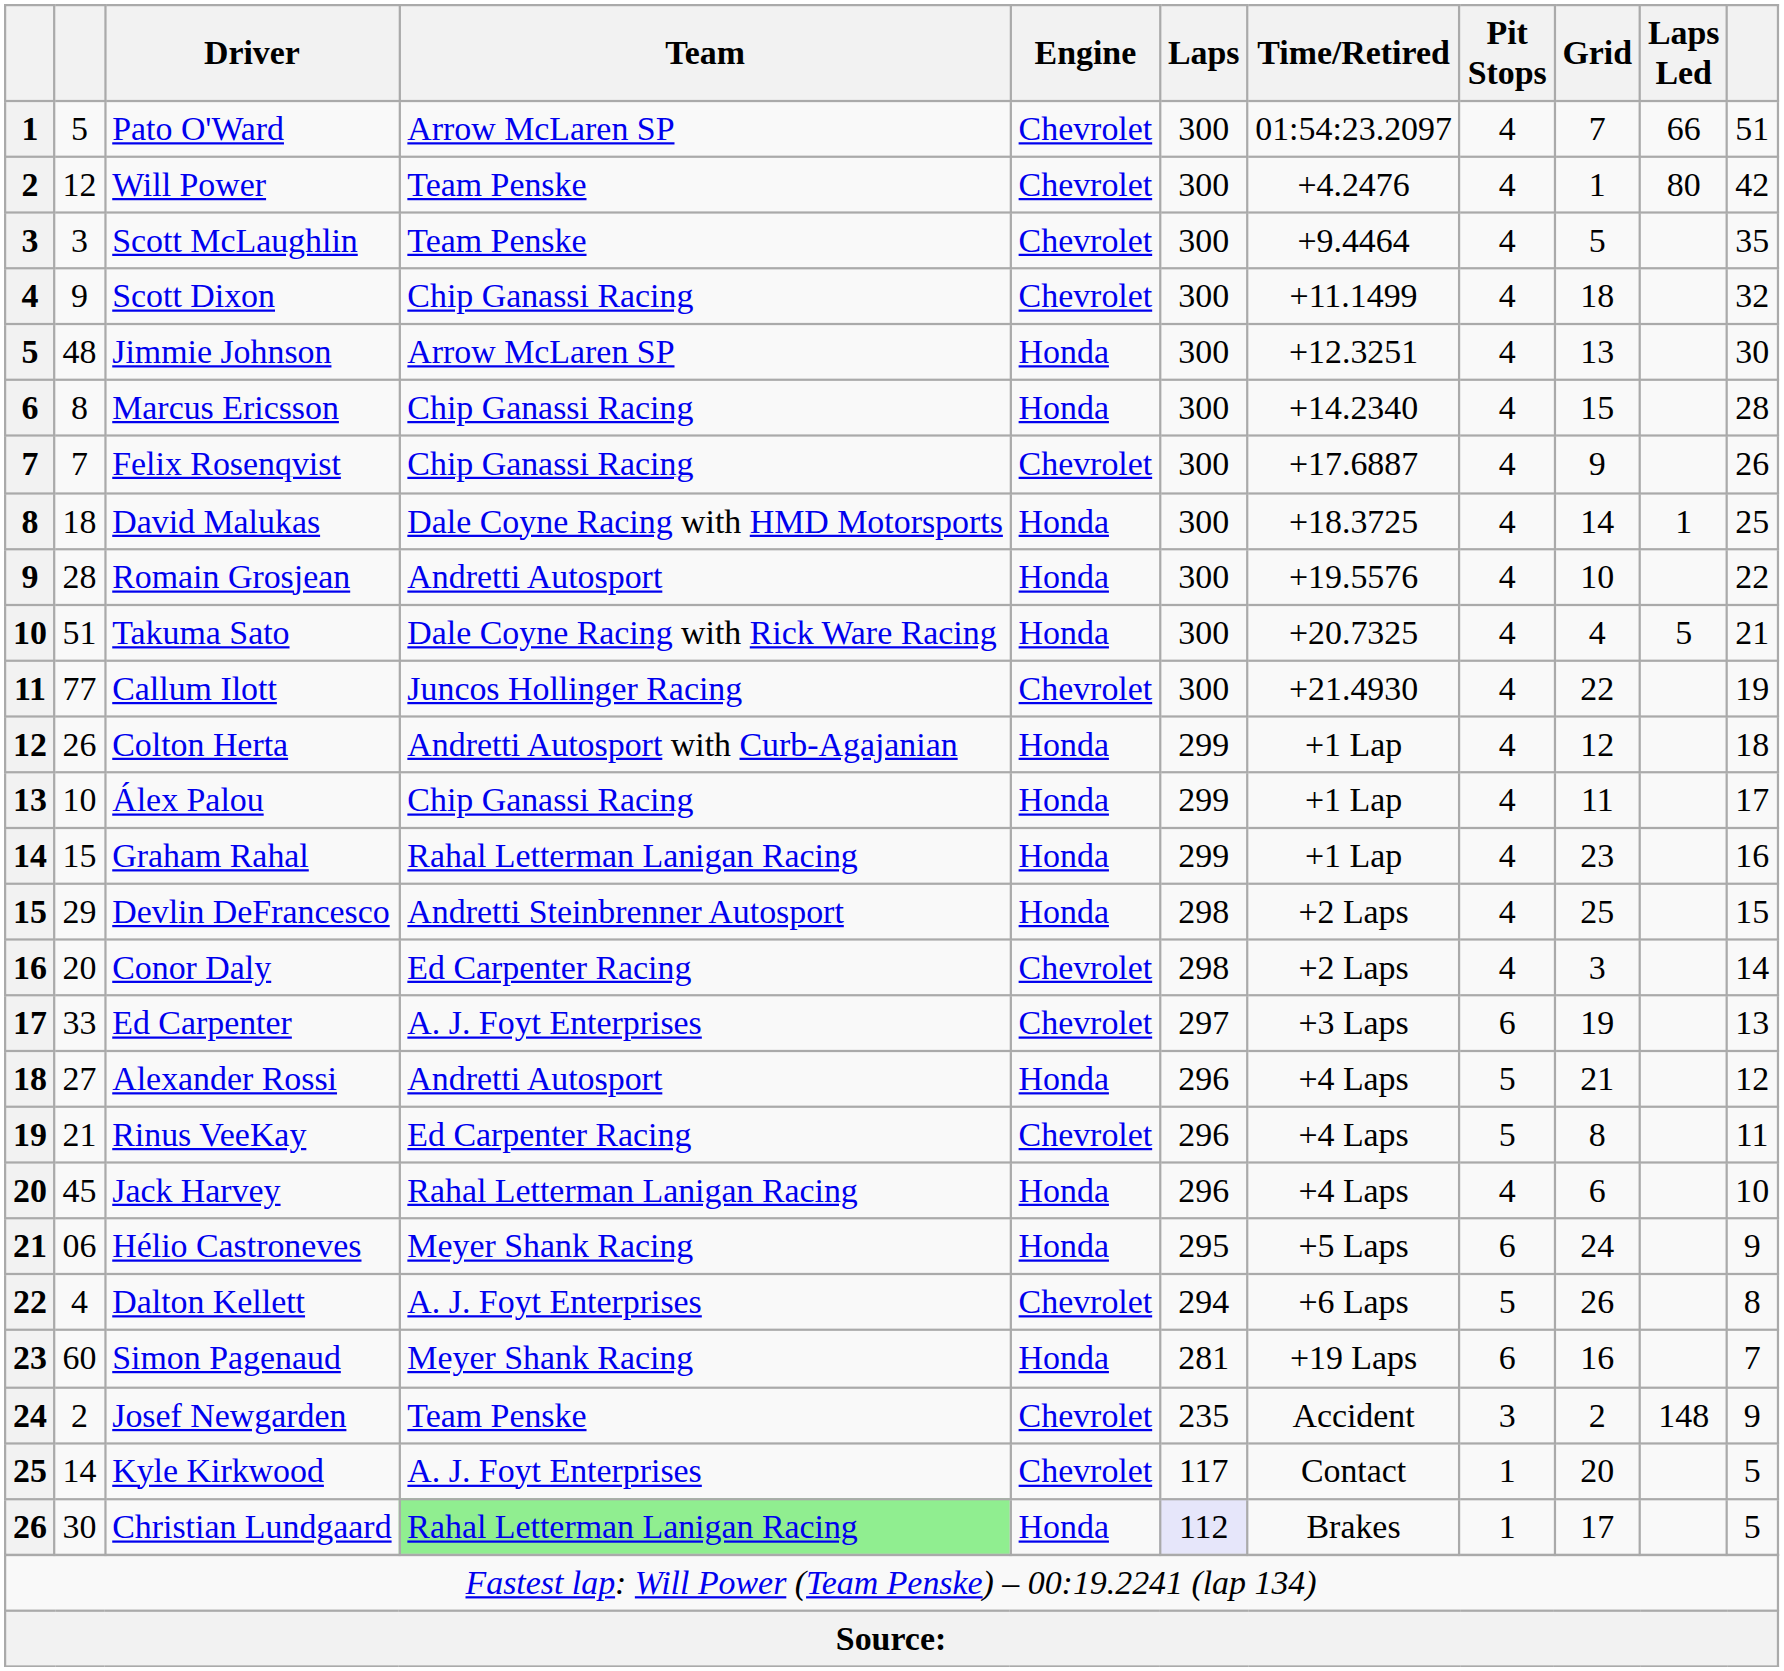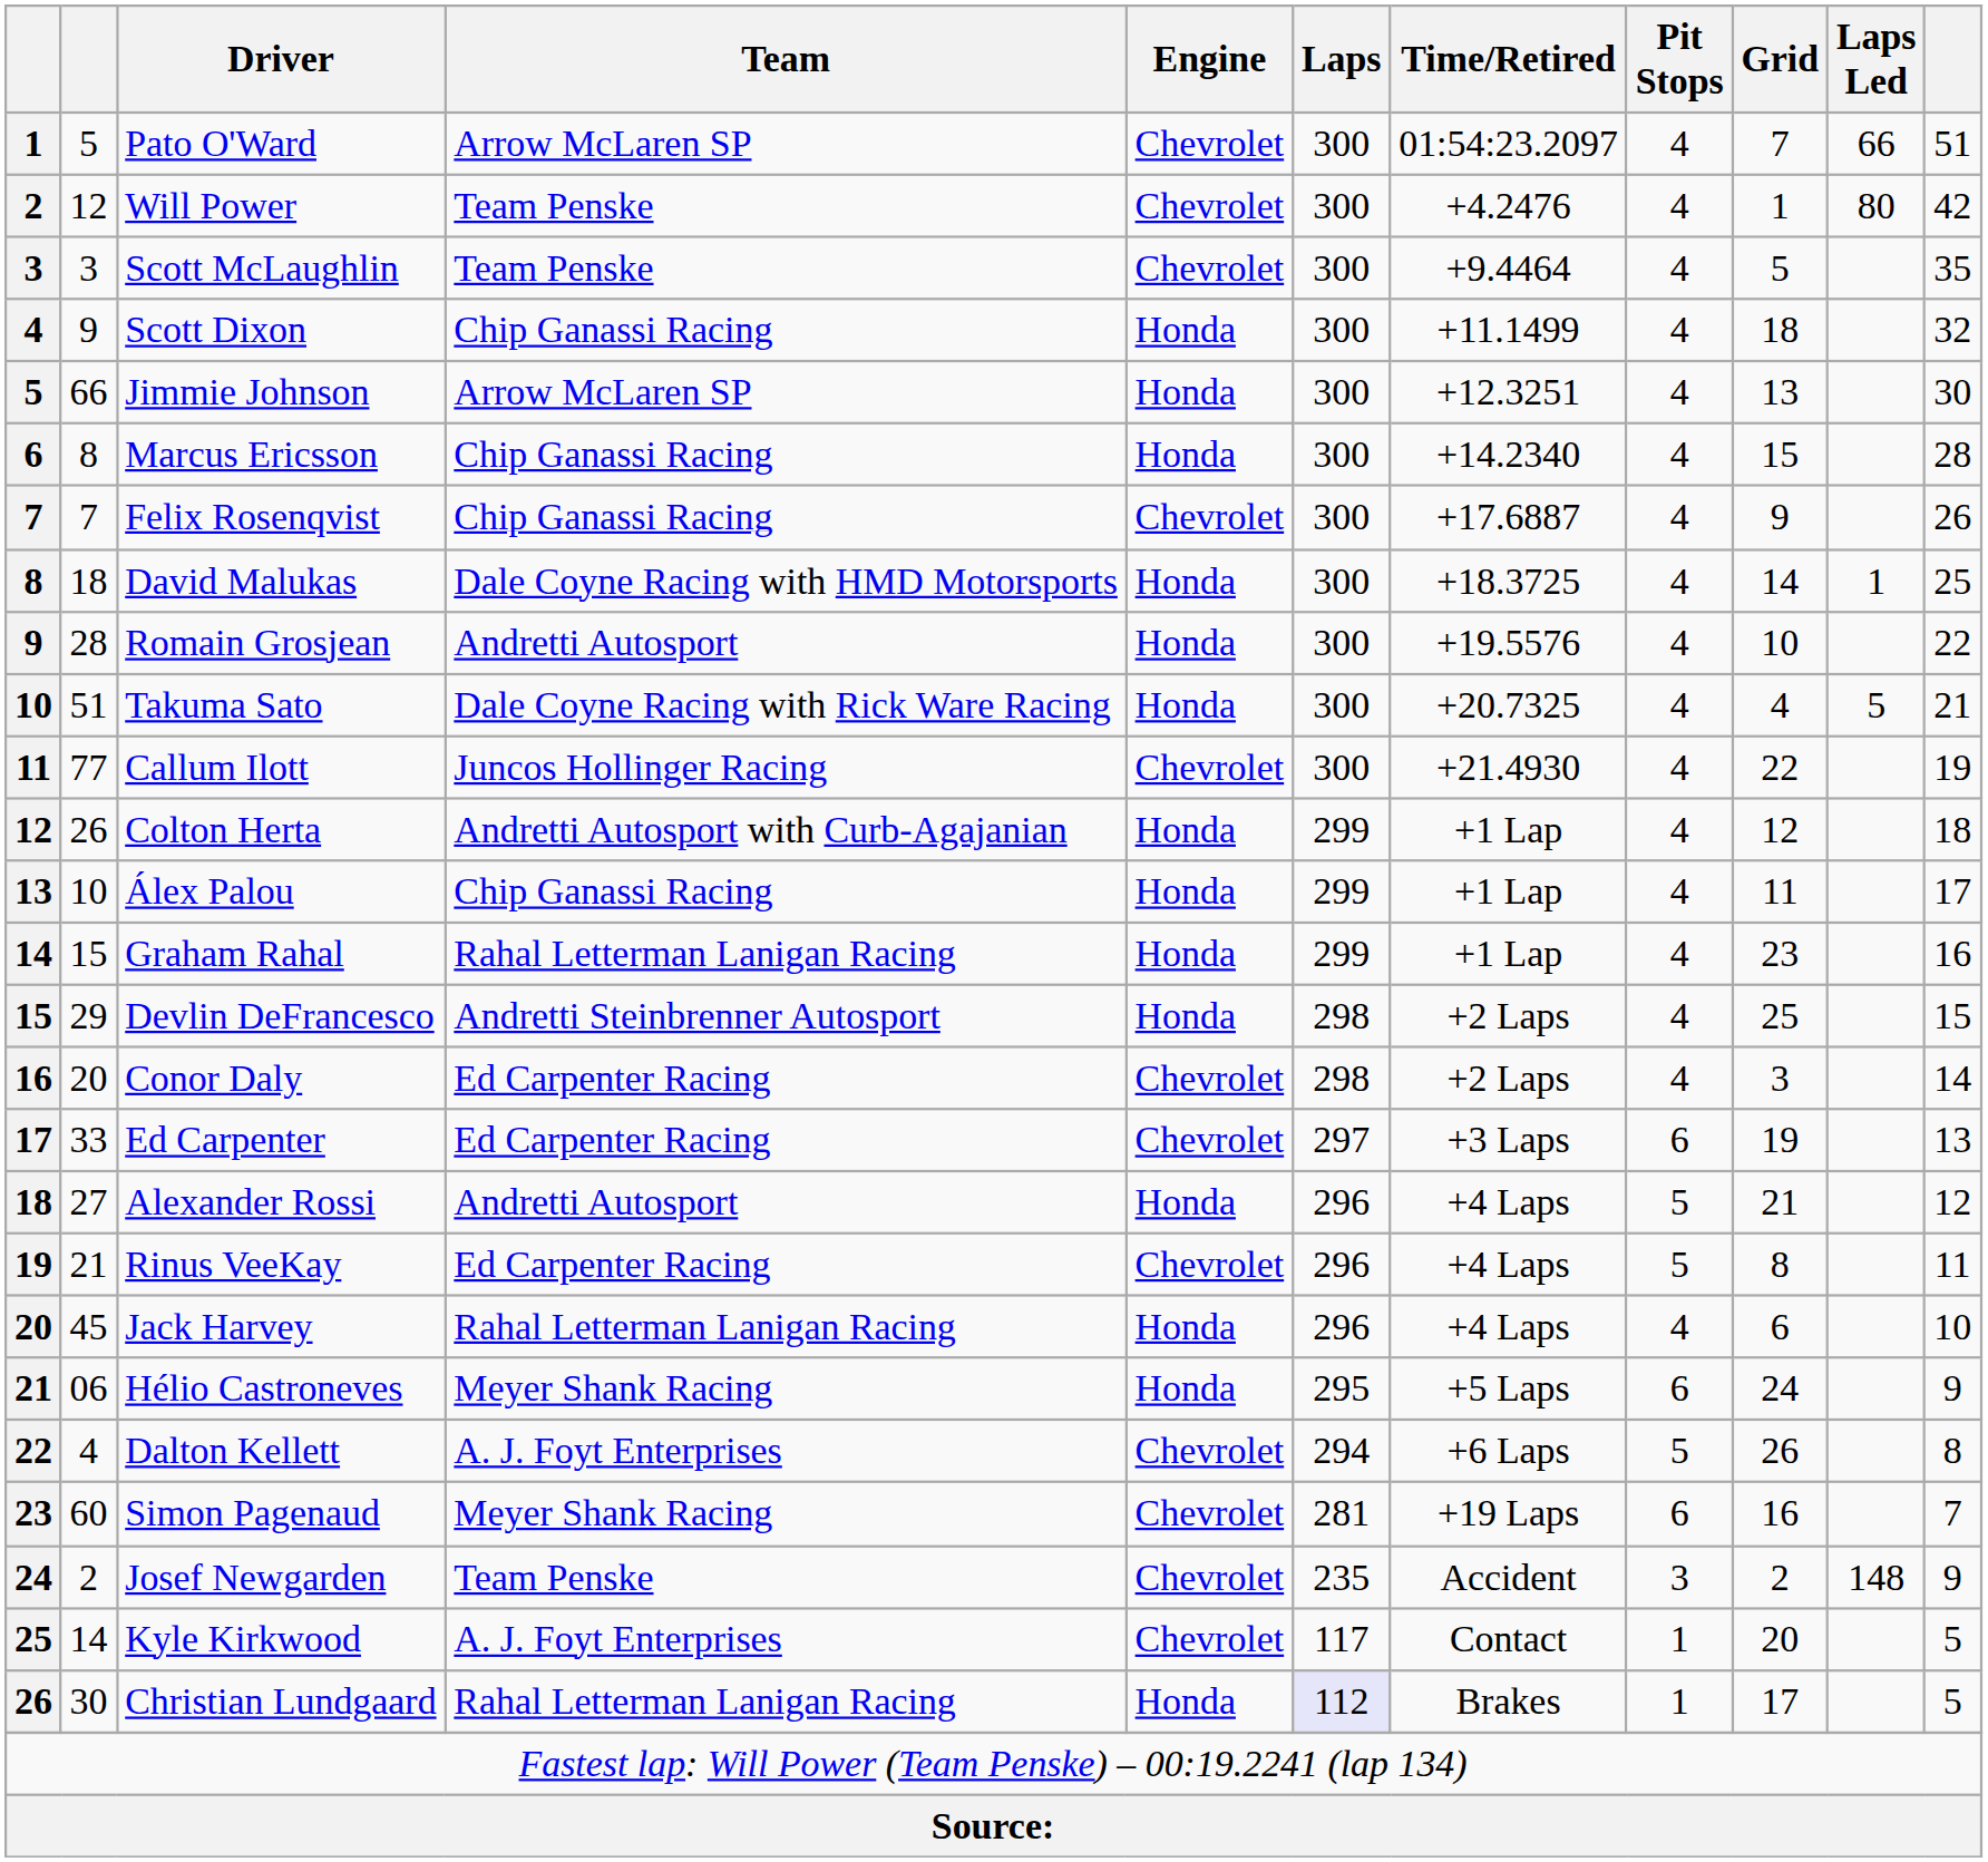Scott Dixon | Engine: Chevrolet -> Honda
Jimmie Johnson | column 2: 48 -> 66
Ed Carpenter | Team: A. J. Foyt Enterprises -> Ed Carpenter Racing
Simon Pagenaud | Engine: Honda -> Chevrolet
Christian Lundgaard | Team: lightgreen background -> no background
